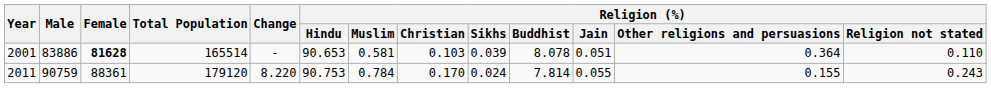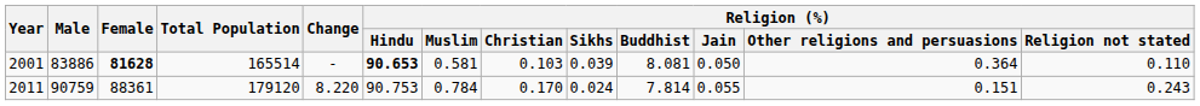2001 | Religion (%) / Hindu: normal -> bold
2001 | Religion (%) / Buddhist: 8.078 -> 8.081
2001 | Religion (%) / Jain: 0.051 -> 0.050
2011 | Religion (%) / Other religions and persuasions: 0.155 -> 0.151
